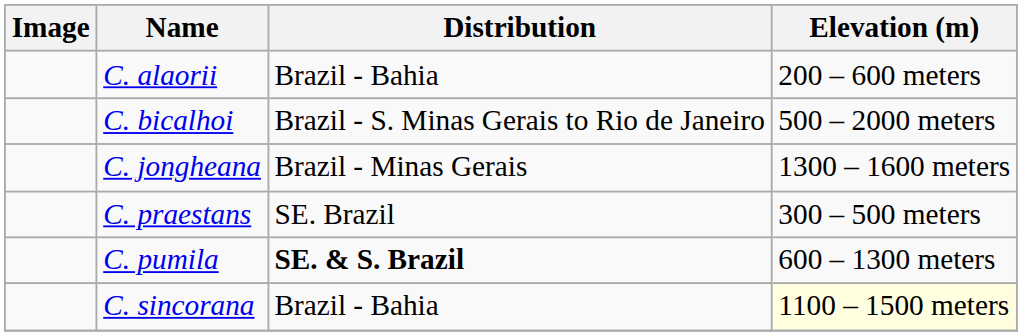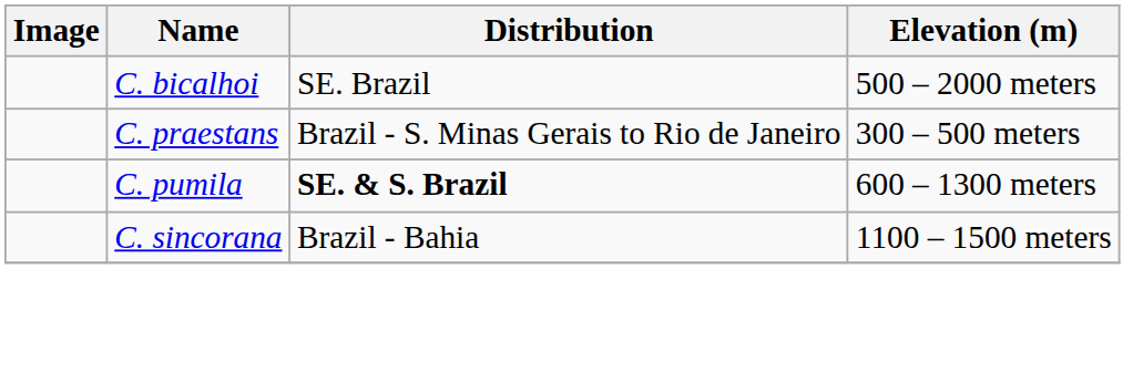- row: C. alaorii | Brazil - Bahia | 200 – 600 meters
C. bicalhoi | Distribution: Brazil - S. Minas Gerais to Rio de Janeiro -> SE. Brazil
- row: C. jongheana | Brazil - Minas Gerais | 1300 – 1600 meters
C. praestans | Distribution: SE. Brazil -> Brazil - S. Minas Gerais to Rio de Janeiro
C. sincorana | Elevation (m): lightyellow background -> no background
